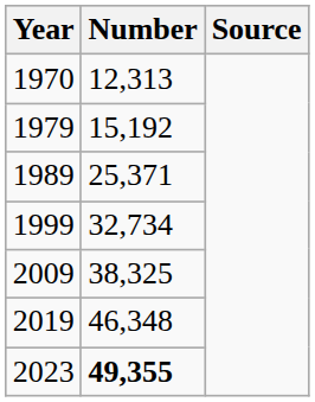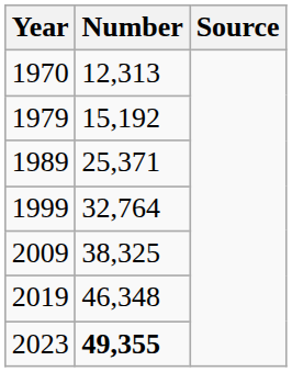1999 | Number: 32,734 -> 32,764
